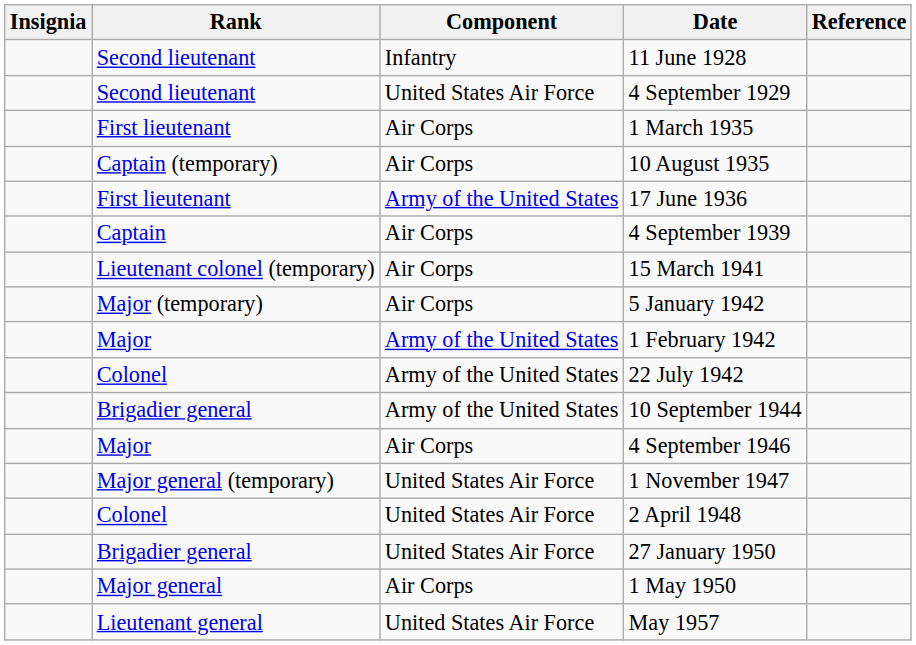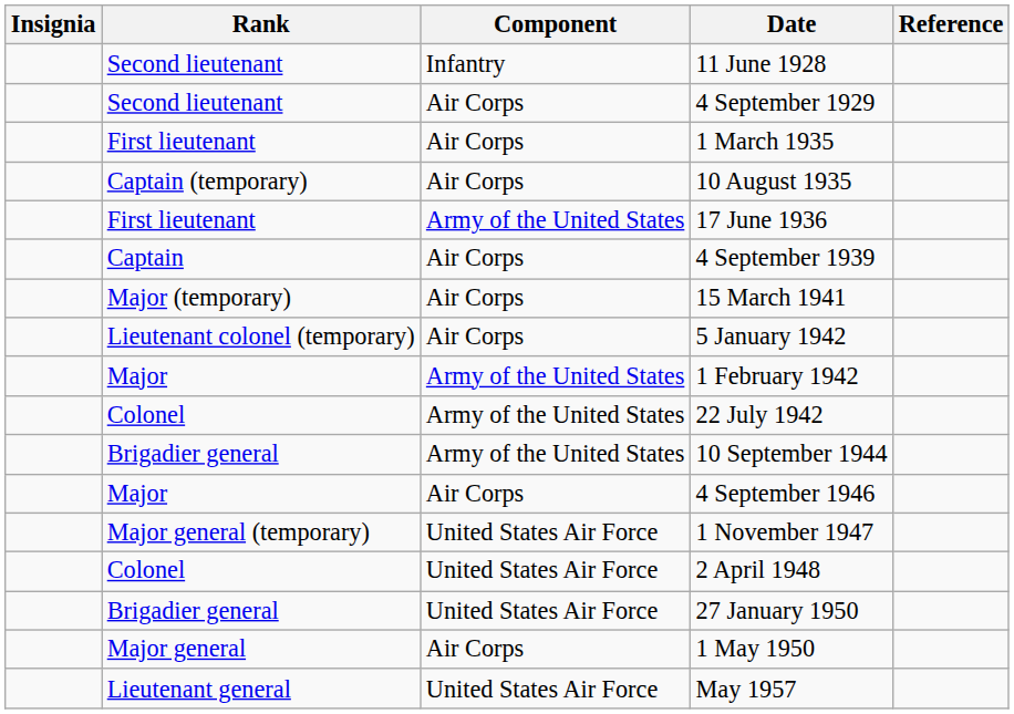4 September 1929 | Component: United States Air Force -> Air Corps
15 March 1941 | Rank: Lieutenant colonel (temporary) -> Major (temporary)
5 January 1942 | Rank: Major (temporary) -> Lieutenant colonel (temporary)
